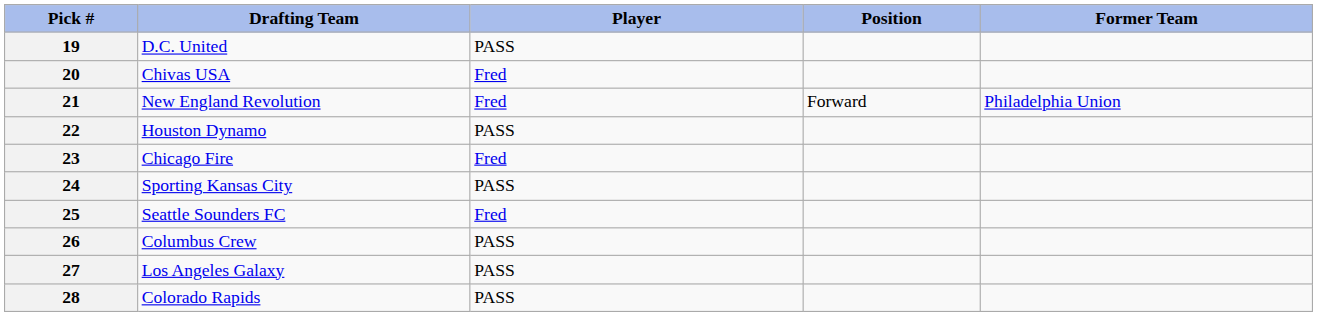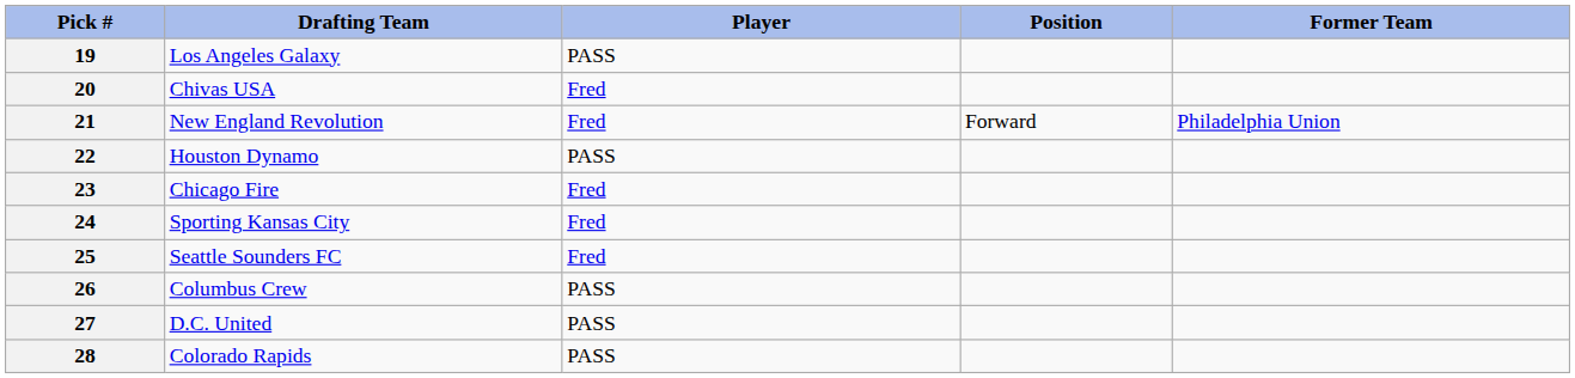19 | Drafting Team: D.C. United -> Los Angeles Galaxy
24 | Player: PASS -> Fred
27 | Drafting Team: Los Angeles Galaxy -> D.C. United
